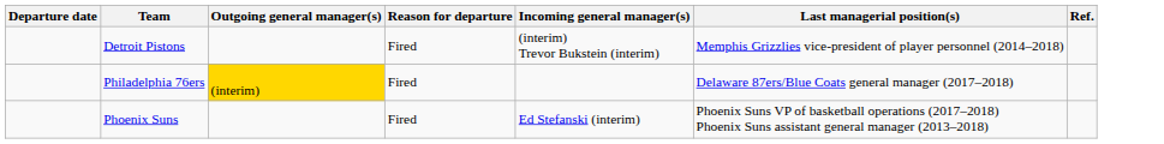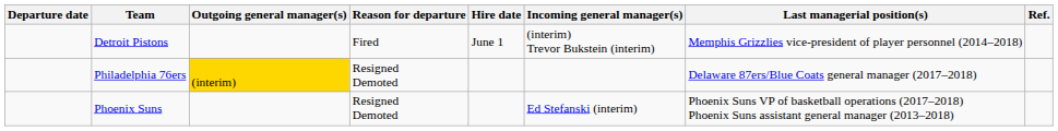+ column: Hire date | June 1
Philadelphia 76ers | Reason for departure: Fired -> Resigned Demoted
Phoenix Suns | Reason for departure: Fired -> Resigned Demoted
